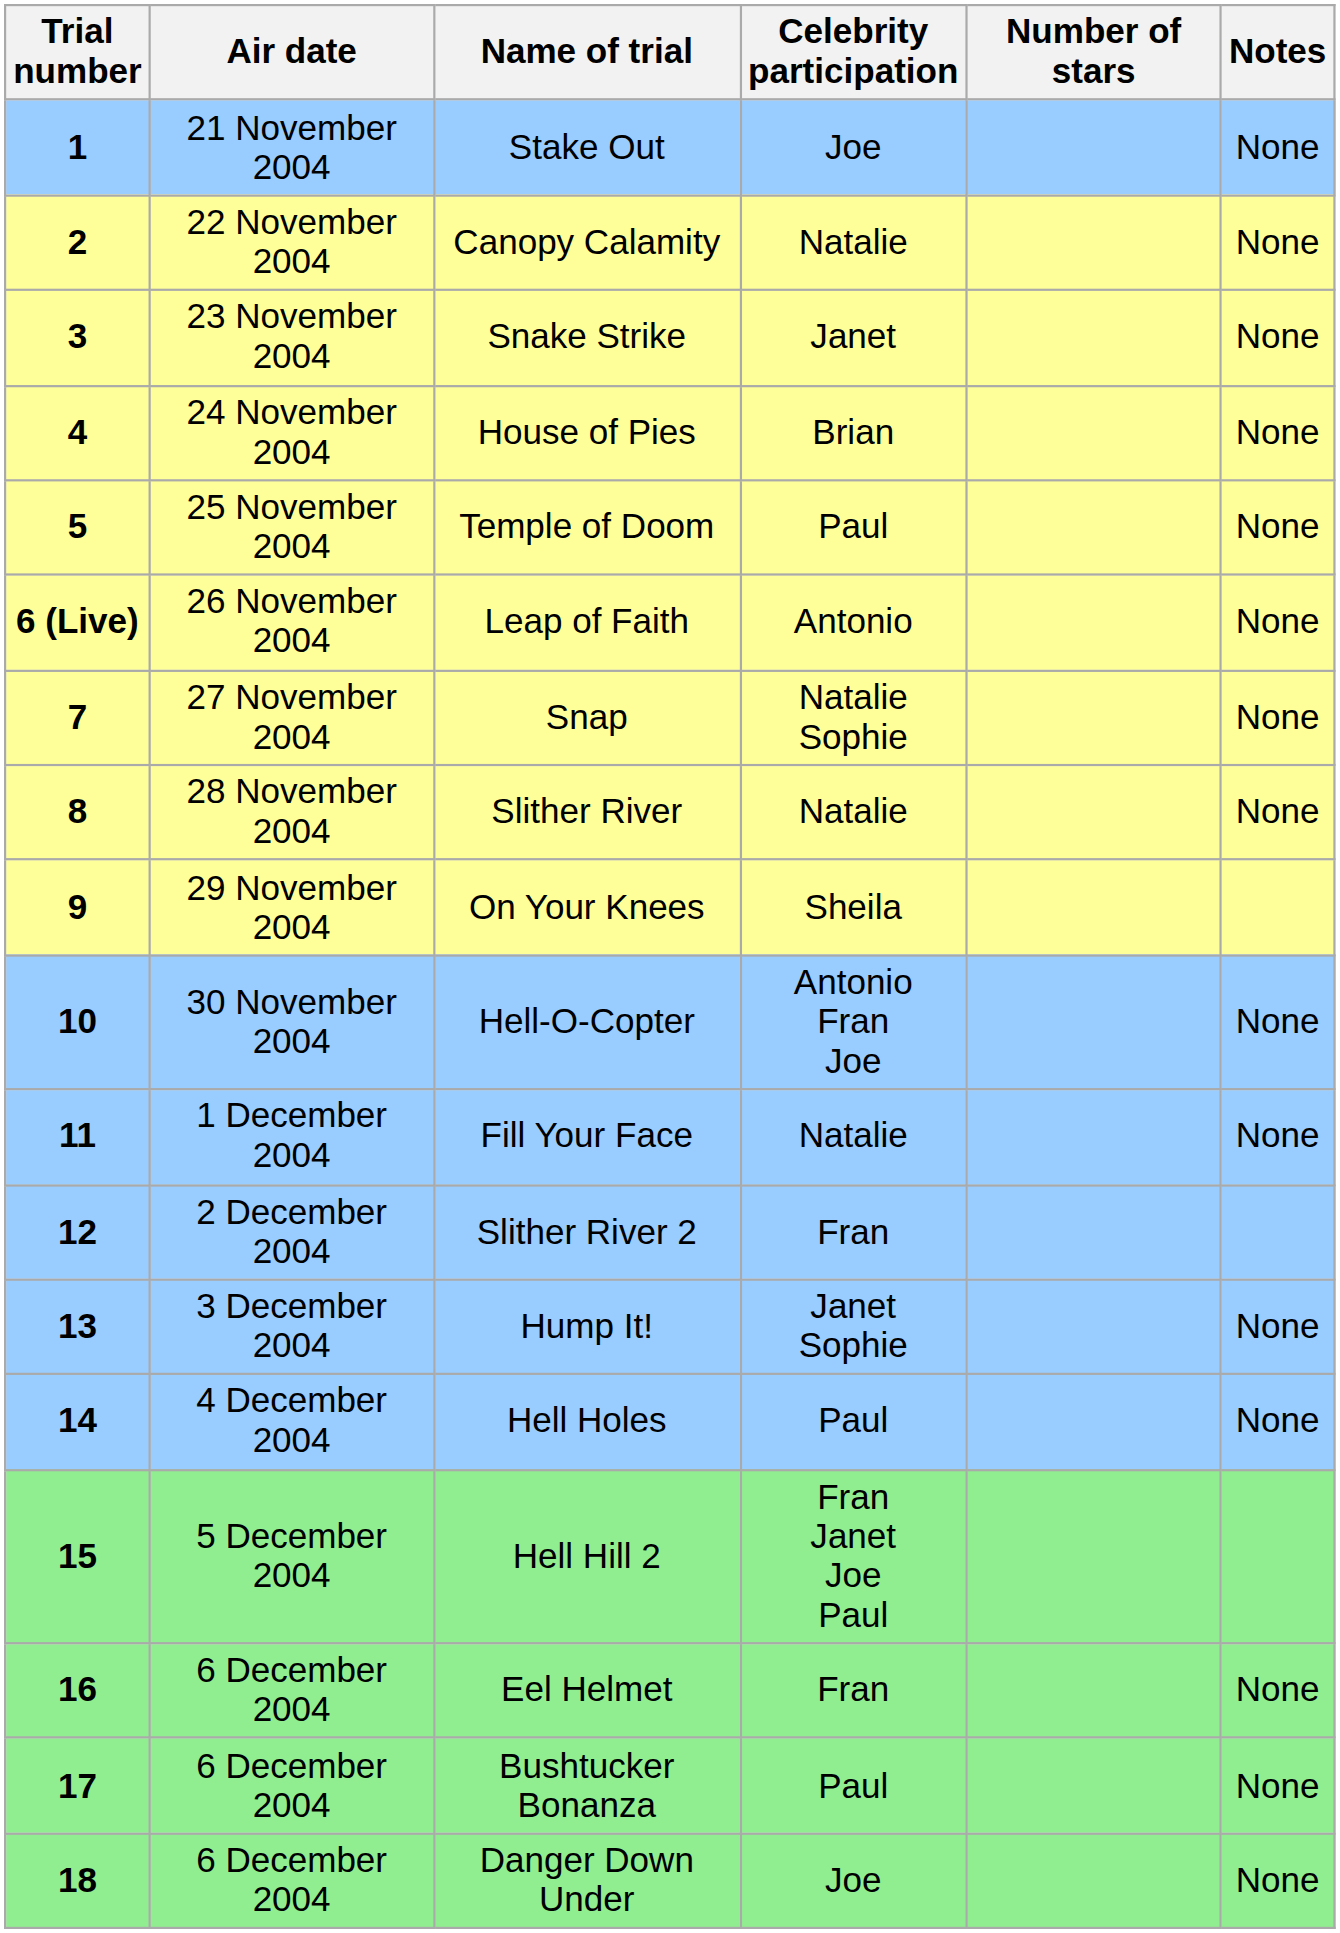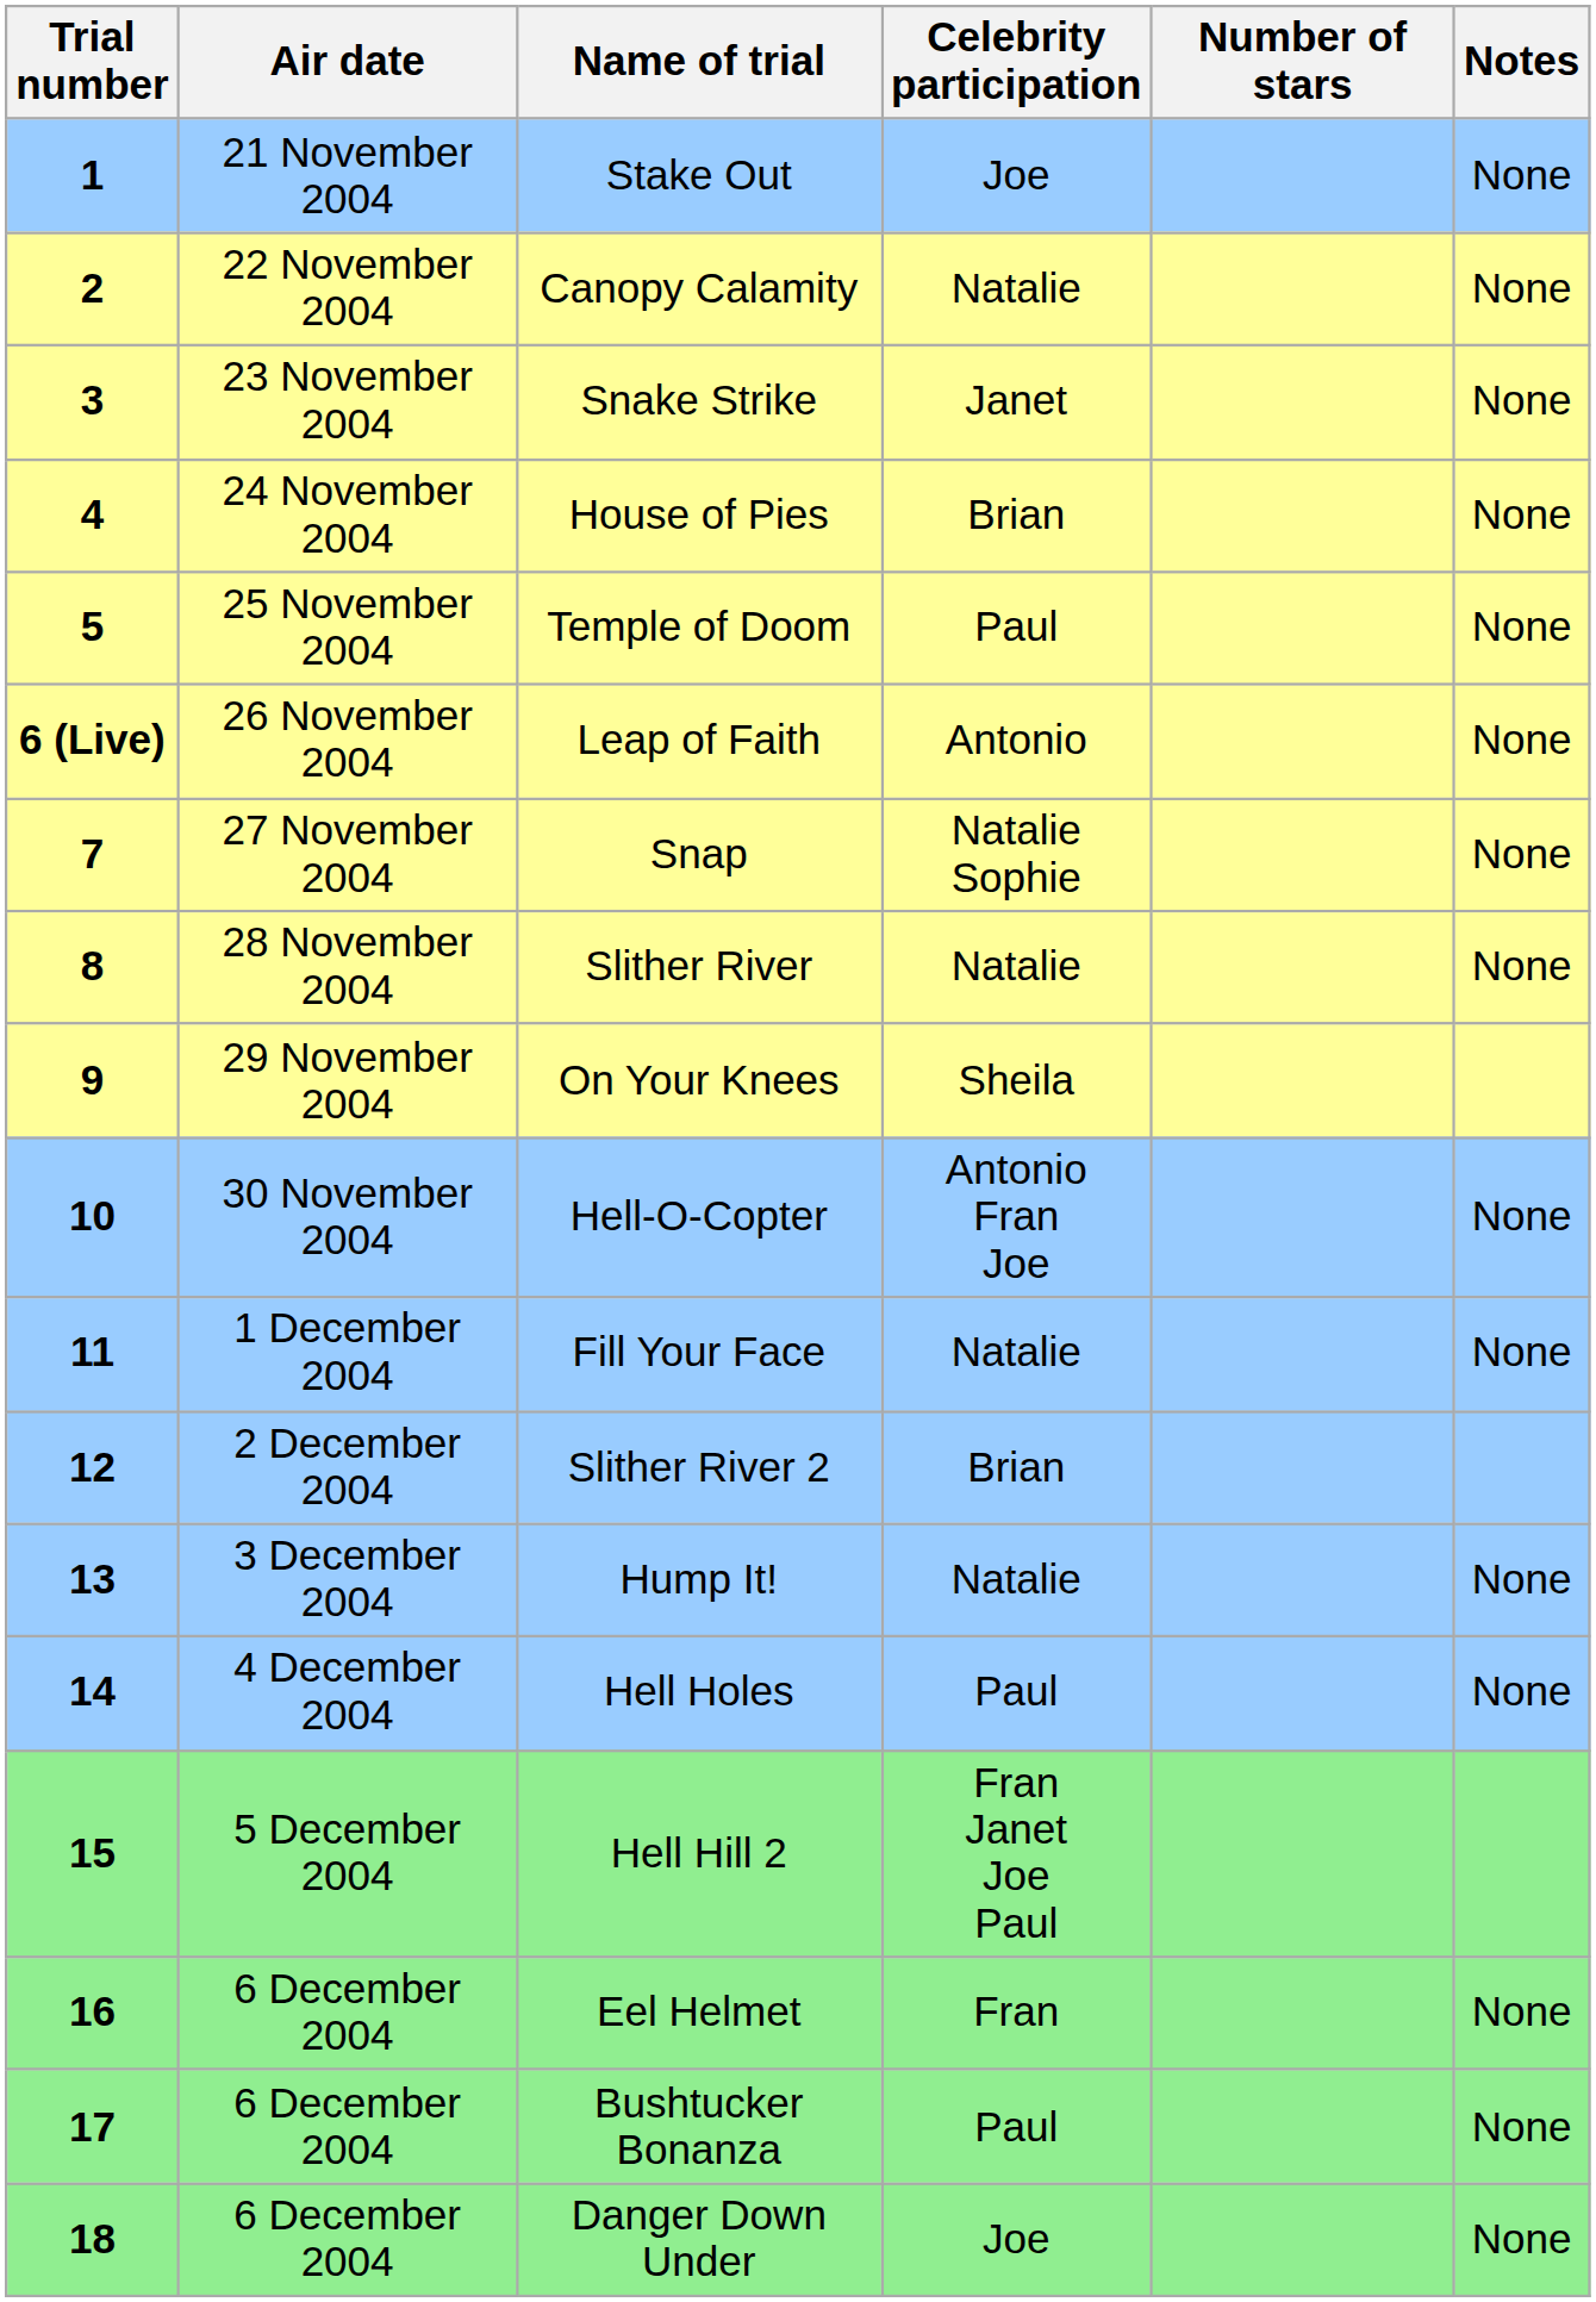Slither River 2 | Celebrity participation: Fran -> Brian
Hump It! | Celebrity participation: Janet Sophie -> Natalie
